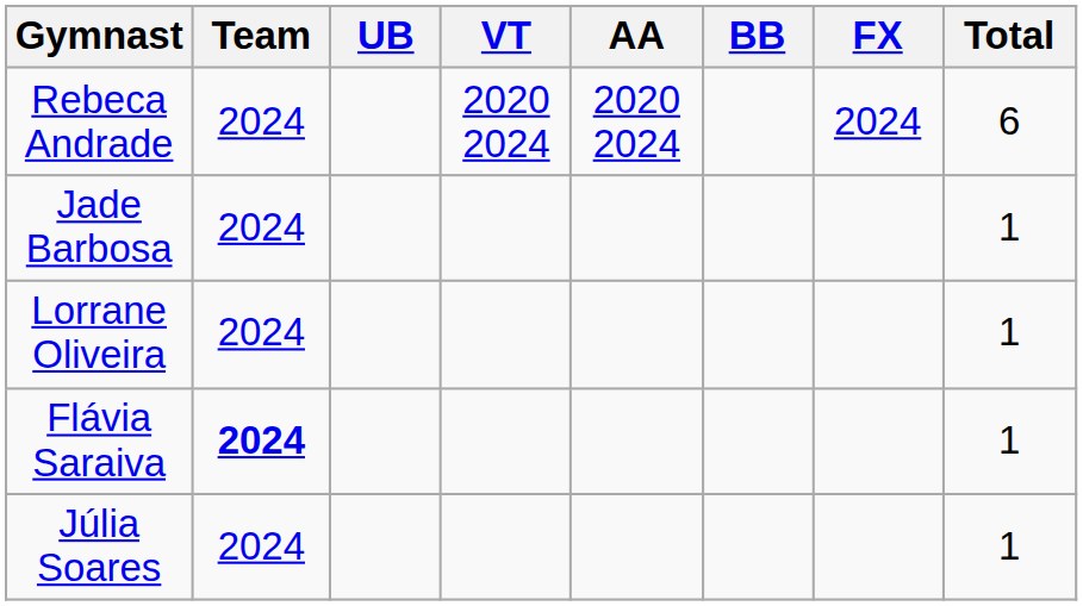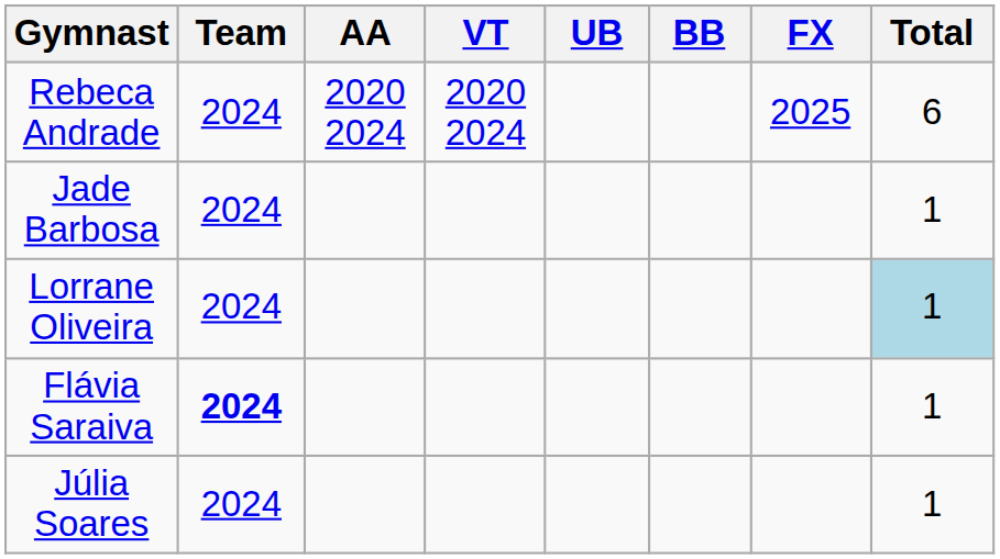columns swapped: AA <-> UB
Rebeca Andrade | FX: 2024 -> 2025
Lorrane Oliveira | Total: no background -> lightblue background
